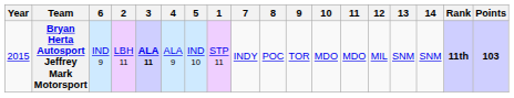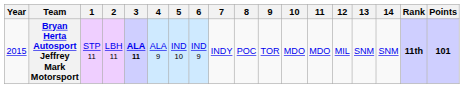columns swapped: 1 <-> 6
Bryan Herta Autosport Jeffrey Mark Motorsport | Points: 103 -> 101
